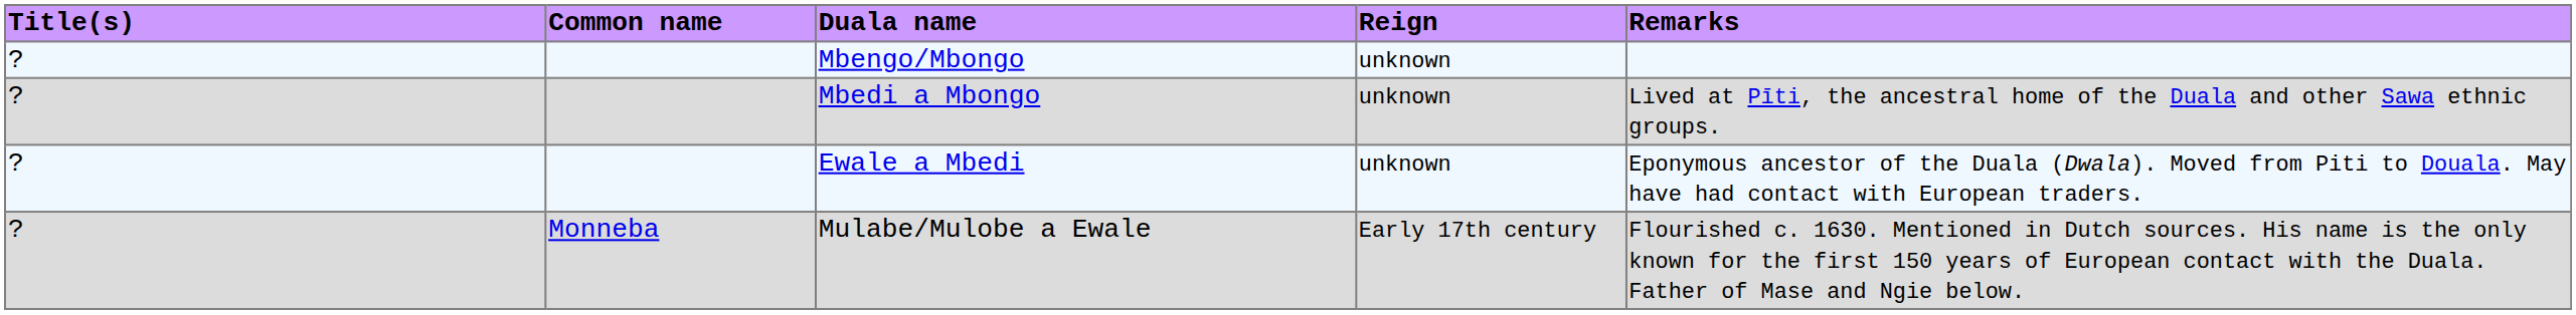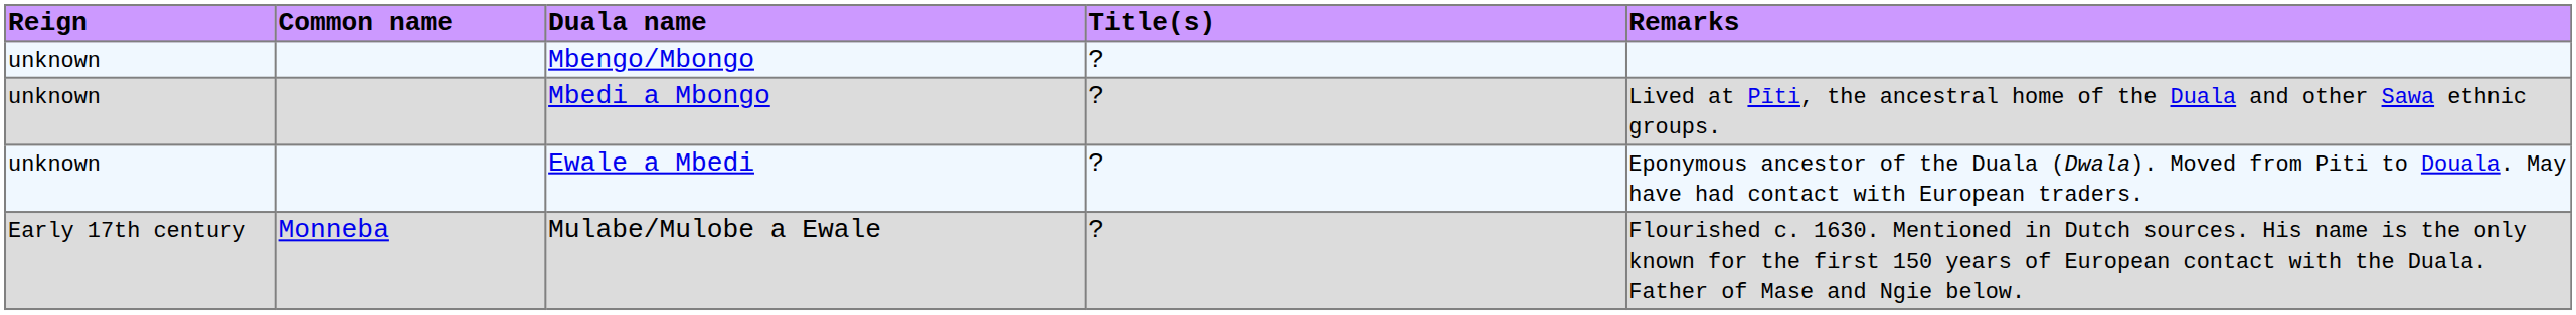columns swapped: Reign <-> Title(s)
